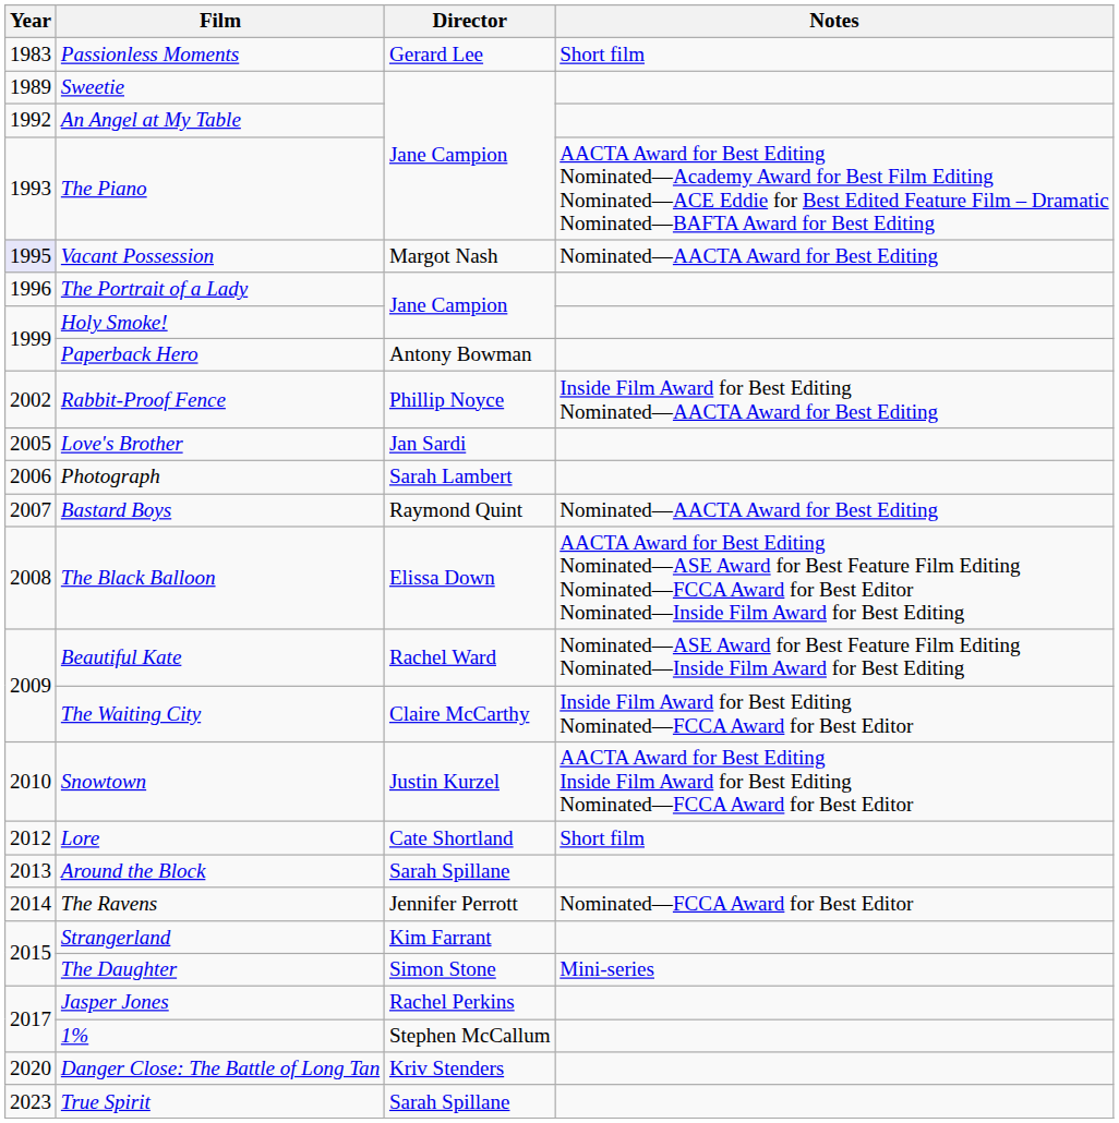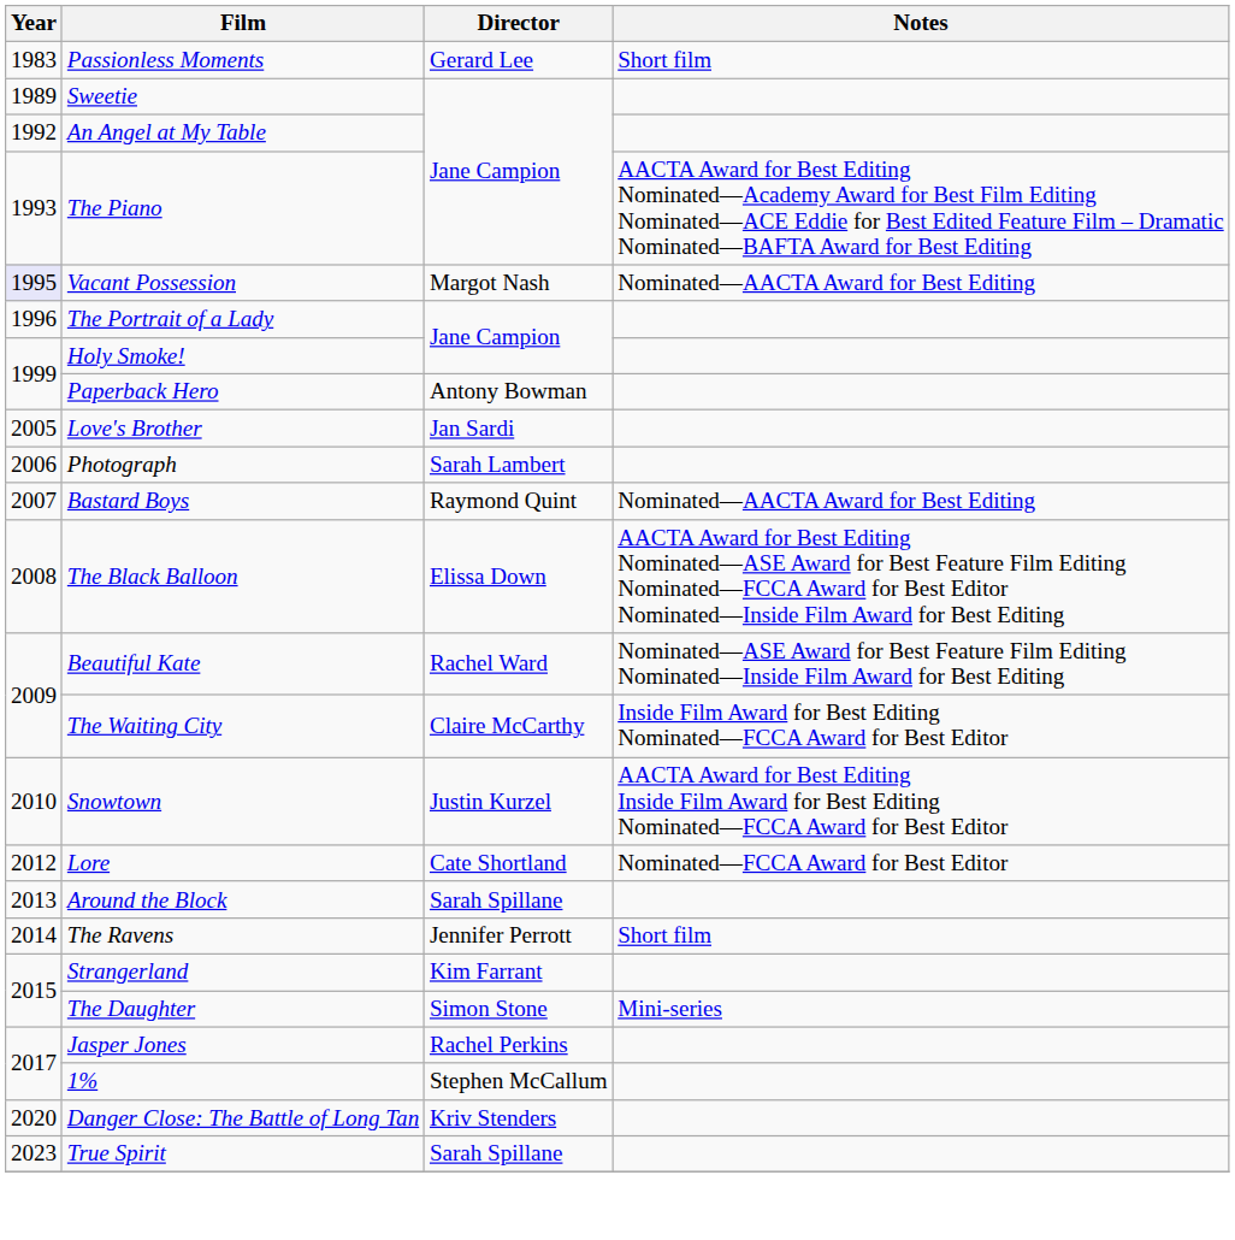- row: 2002 | Rabbit-Proof Fence | Phillip Noyce | Inside Film Award for Best Editing Nominated—AACTA Award for Best Editing
Lore | Notes: Short film -> Nominated—FCCA Award for Best Editor
The Ravens | Notes: Nominated—FCCA Award for Best Editor -> Short film
